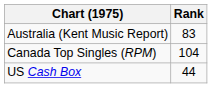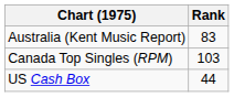Canada Top Singles (RPM) | Rank: 104 -> 103
